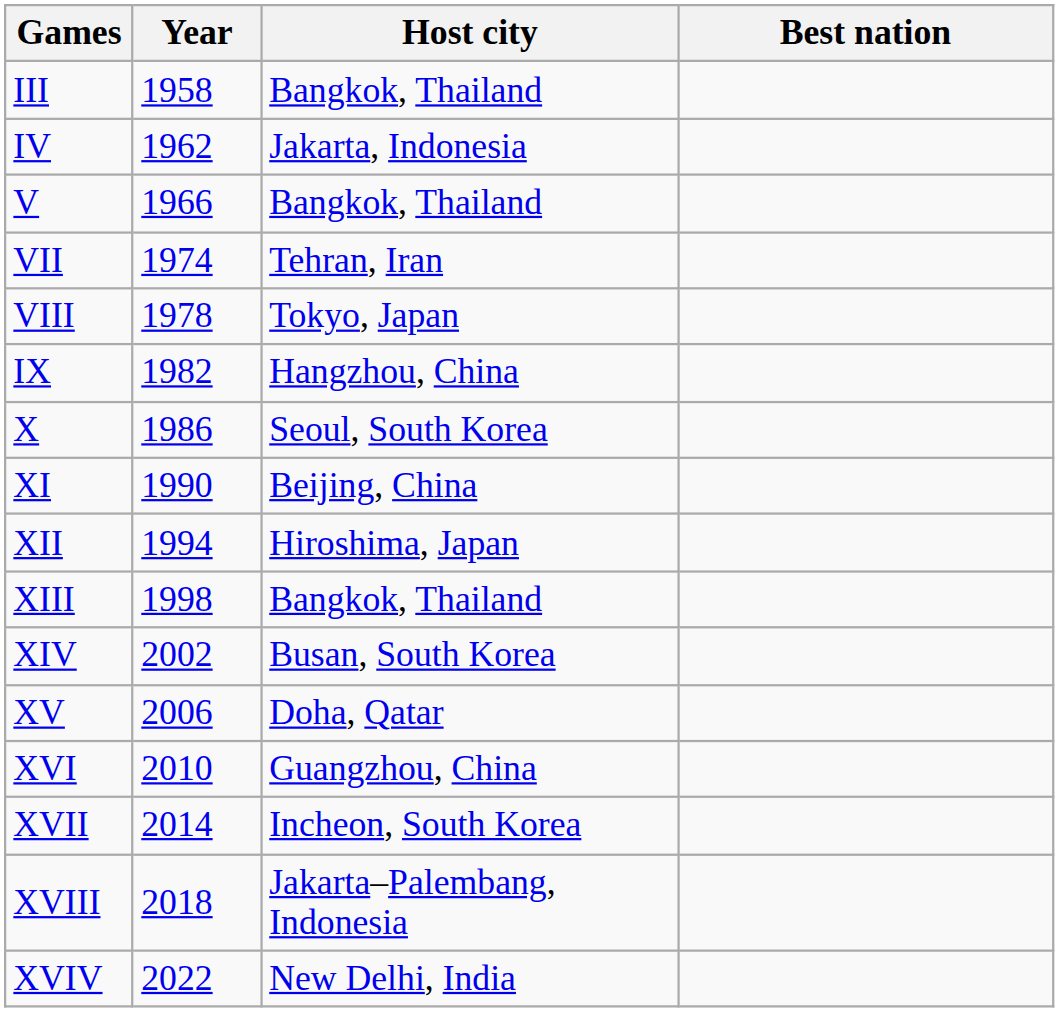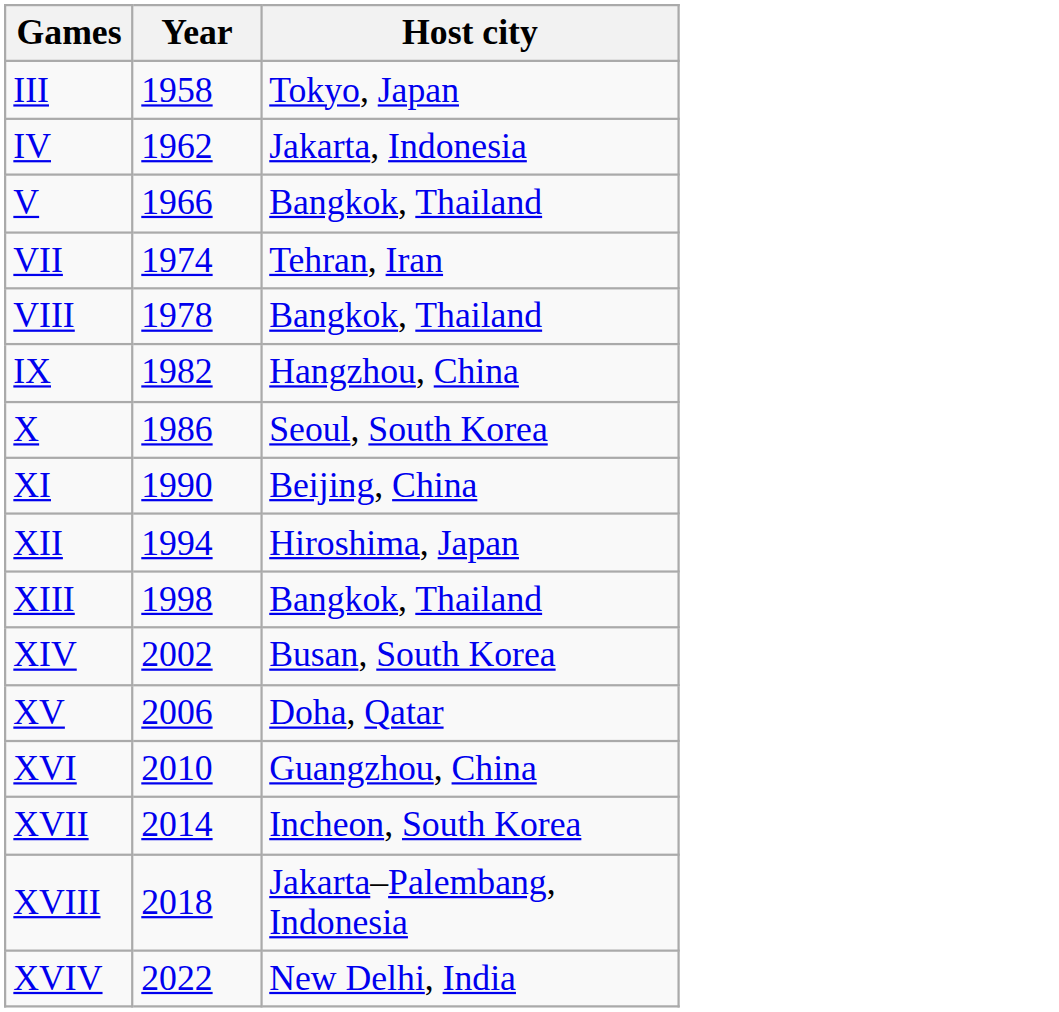- column: Best nation
III | Host city: Bangkok, Thailand -> Tokyo, Japan
VIII | Host city: Tokyo, Japan -> Bangkok, Thailand
